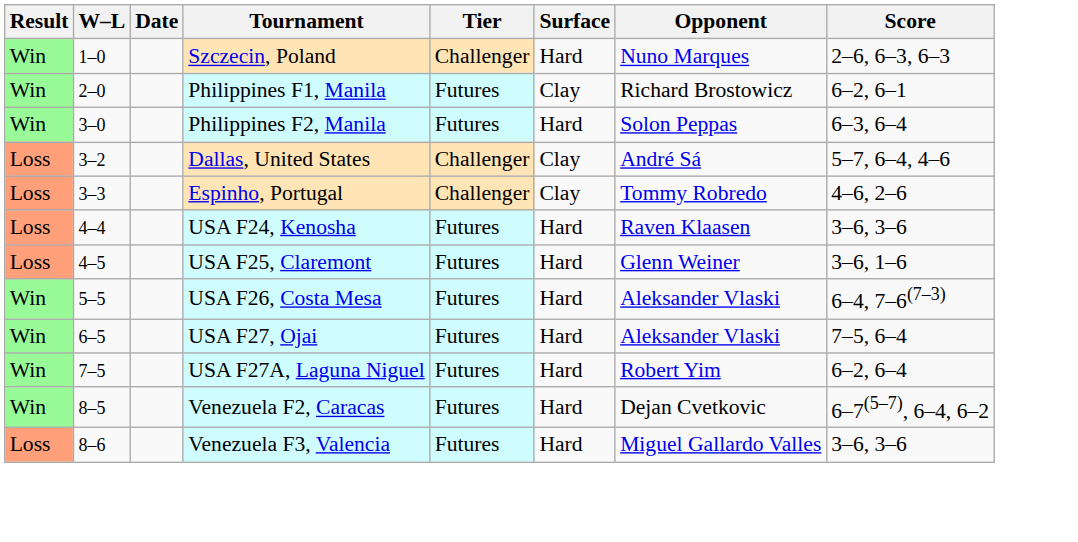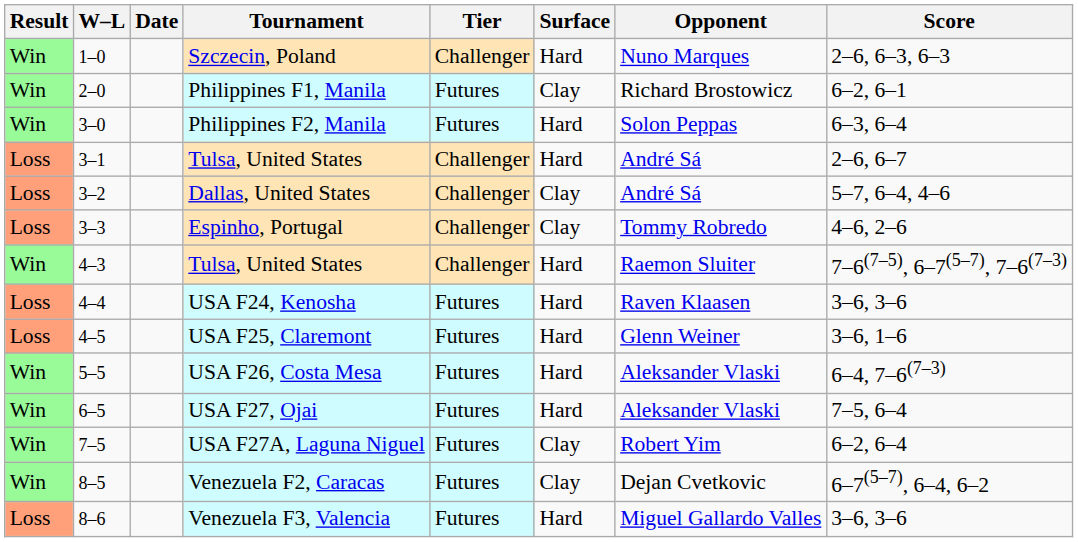+ row: Loss | 3–1 | Tulsa, United States | Challenger | Hard | André Sá | 2–6, 6–7
+ row: Win | 4–3 | Tulsa, United States | Challenger | Hard | Raemon Sluiter | 7–6(7–5), 6–7(5–7), 7–6(7–3)
USA F27A, Laguna Niguel | Surface: Hard -> Clay
Venezuela F2, Caracas | Surface: Hard -> Clay
